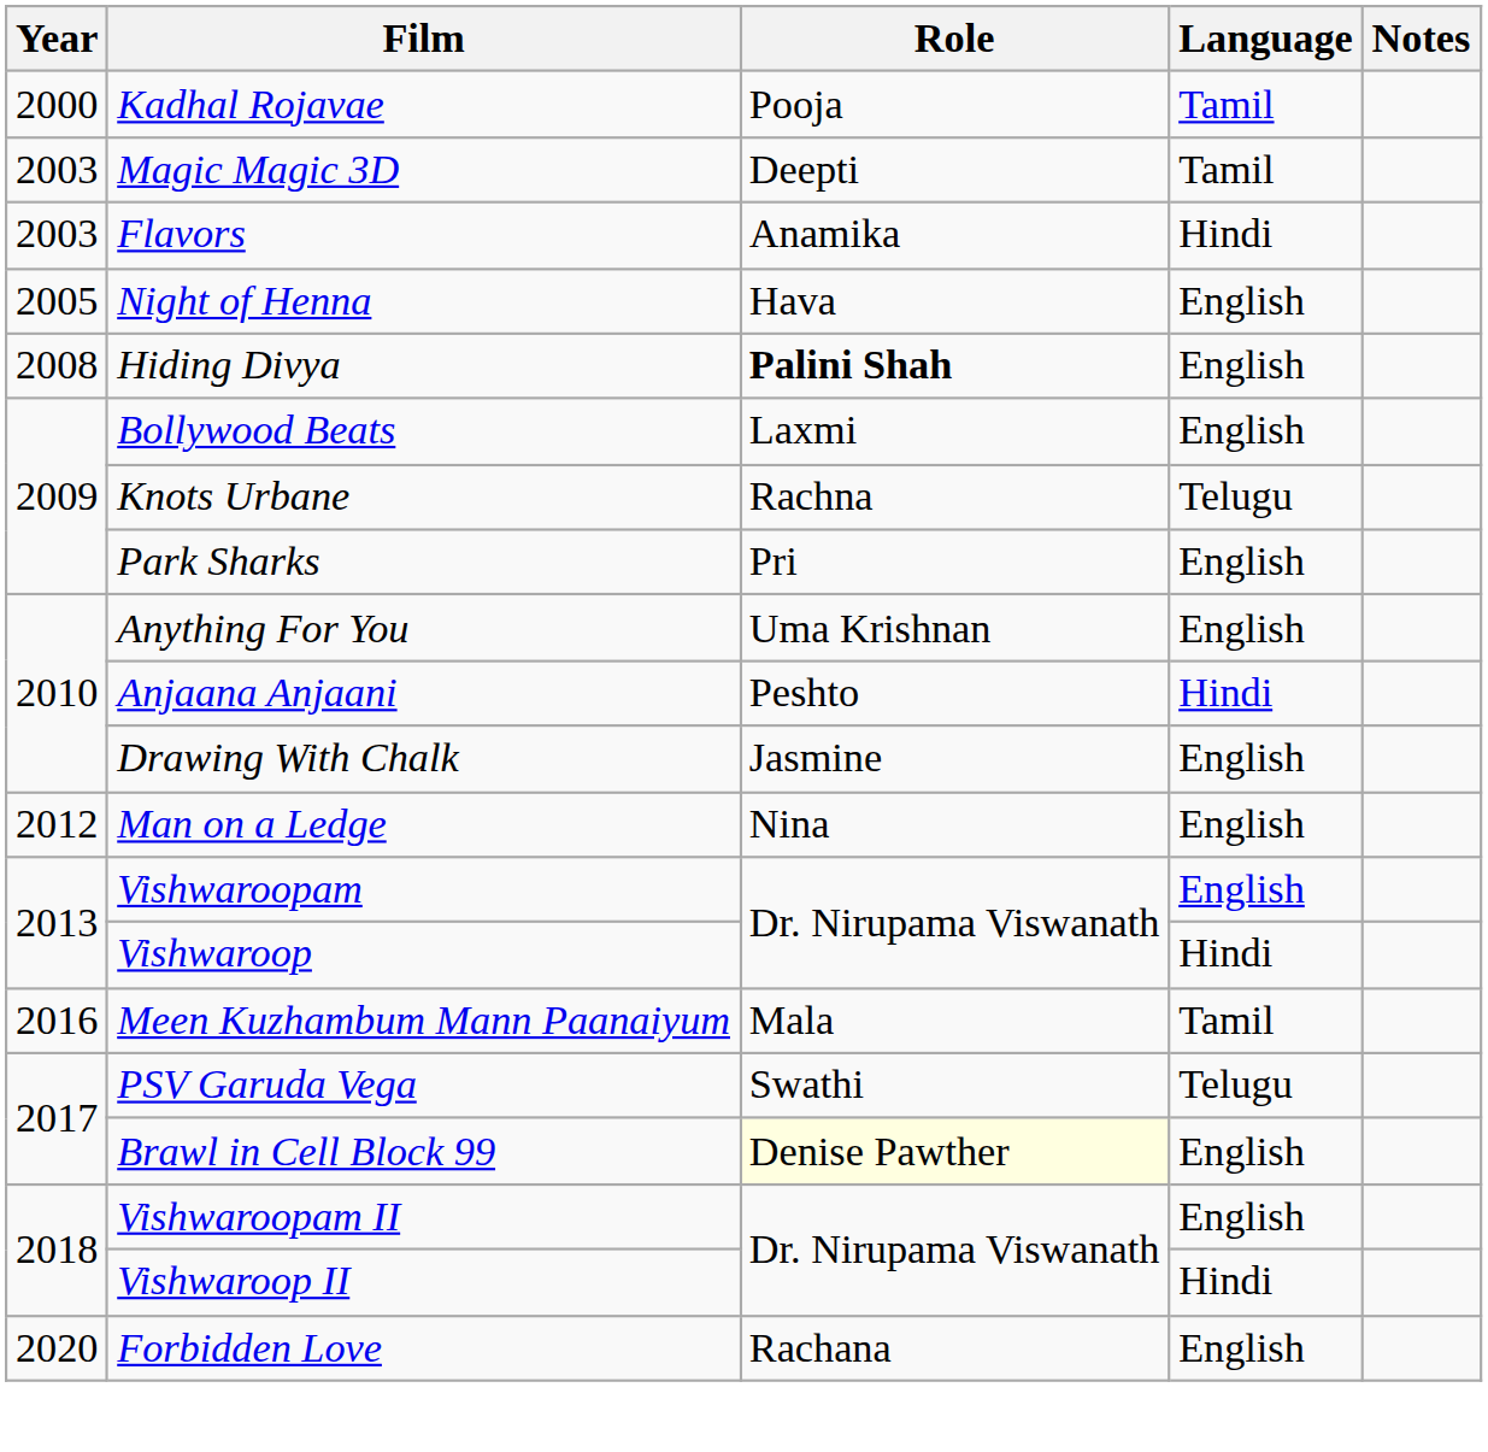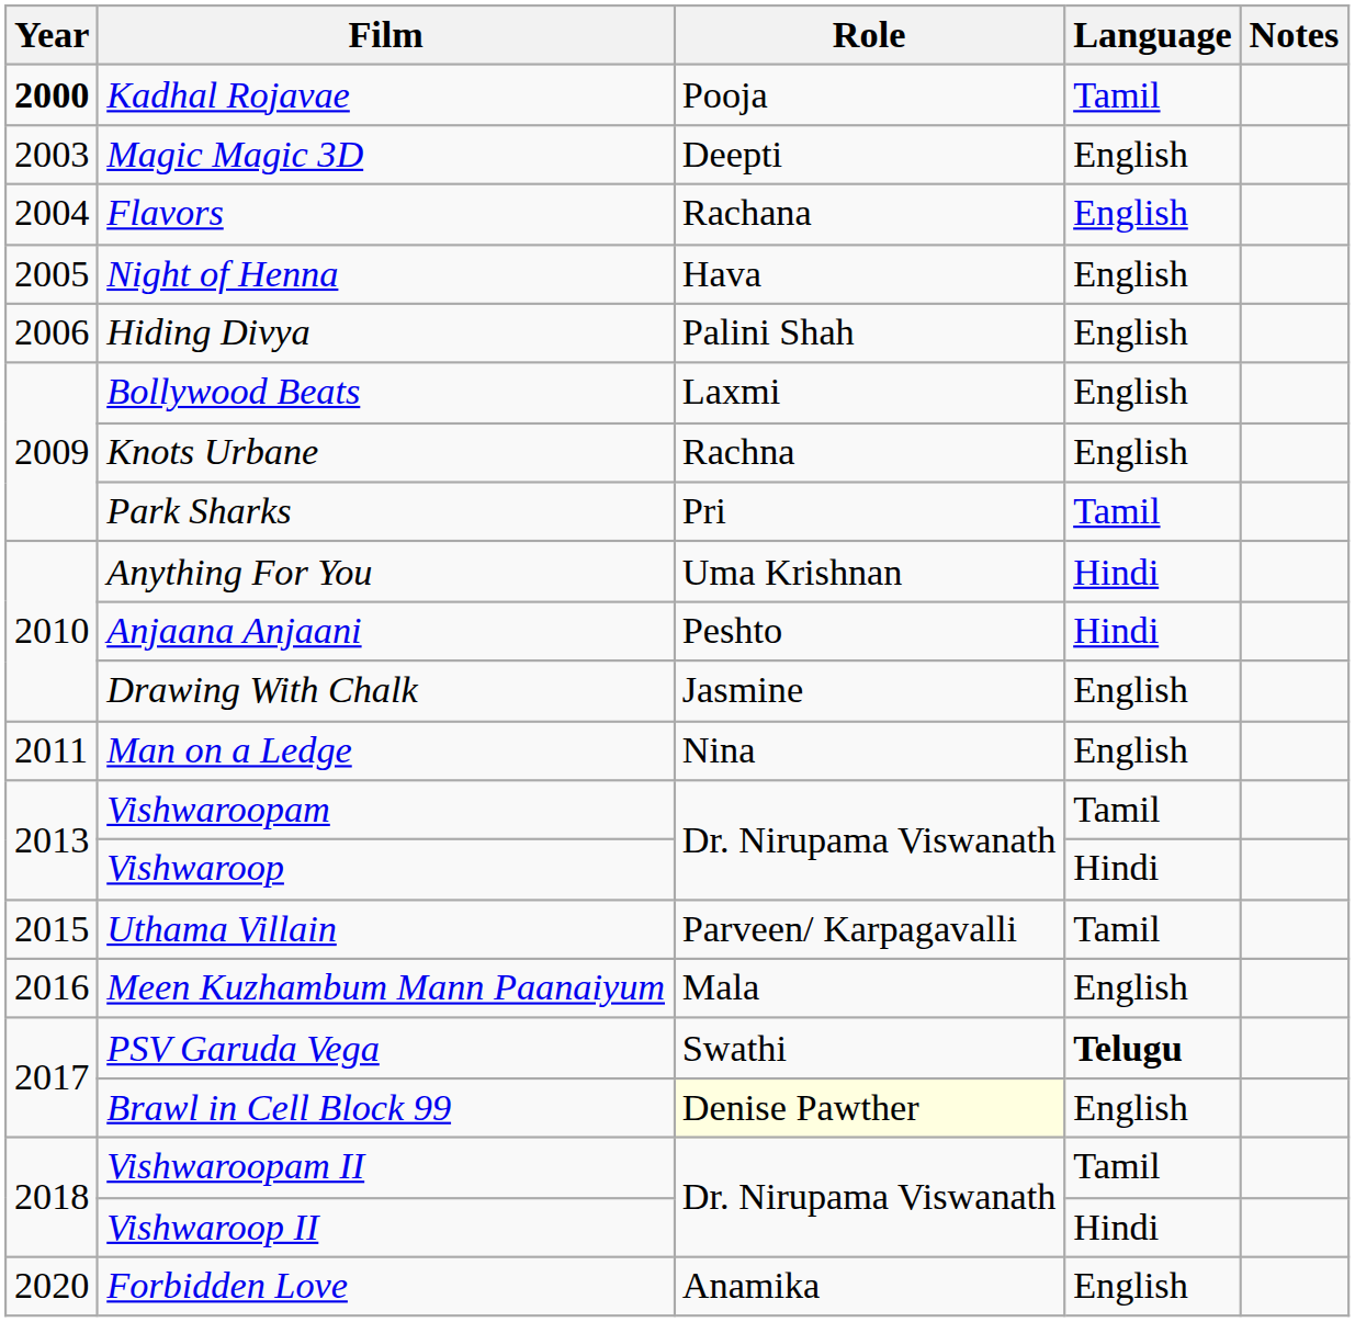Kadhal Rojavae | Year: normal -> bold
Magic Magic 3D | Language: Tamil -> English
Flavors | Year: 2003 -> 2004
Flavors | Role: Anamika -> Rachana
Flavors | Language: Hindi -> English
Hiding Divya | Year: 2008 -> 2006
Hiding Divya | Role: bold -> normal
Knots Urbane | Language: Telugu -> English
Park Sharks | Language: English -> Tamil
Anything For You | Language: English -> Hindi
Man on a Ledge | Year: 2012 -> 2011
Vishwaroopam | Language: English -> Tamil
+ row: 2015 | Uthama Villain | Parveen/ Karpagavalli | Tamil
Meen Kuzhambum Mann Paanaiyum | Language: Tamil -> English
PSV Garuda Vega | Language: normal -> bold
Vishwaroopam II | Language: English -> Tamil
Forbidden Love | Role: Rachana -> Anamika
